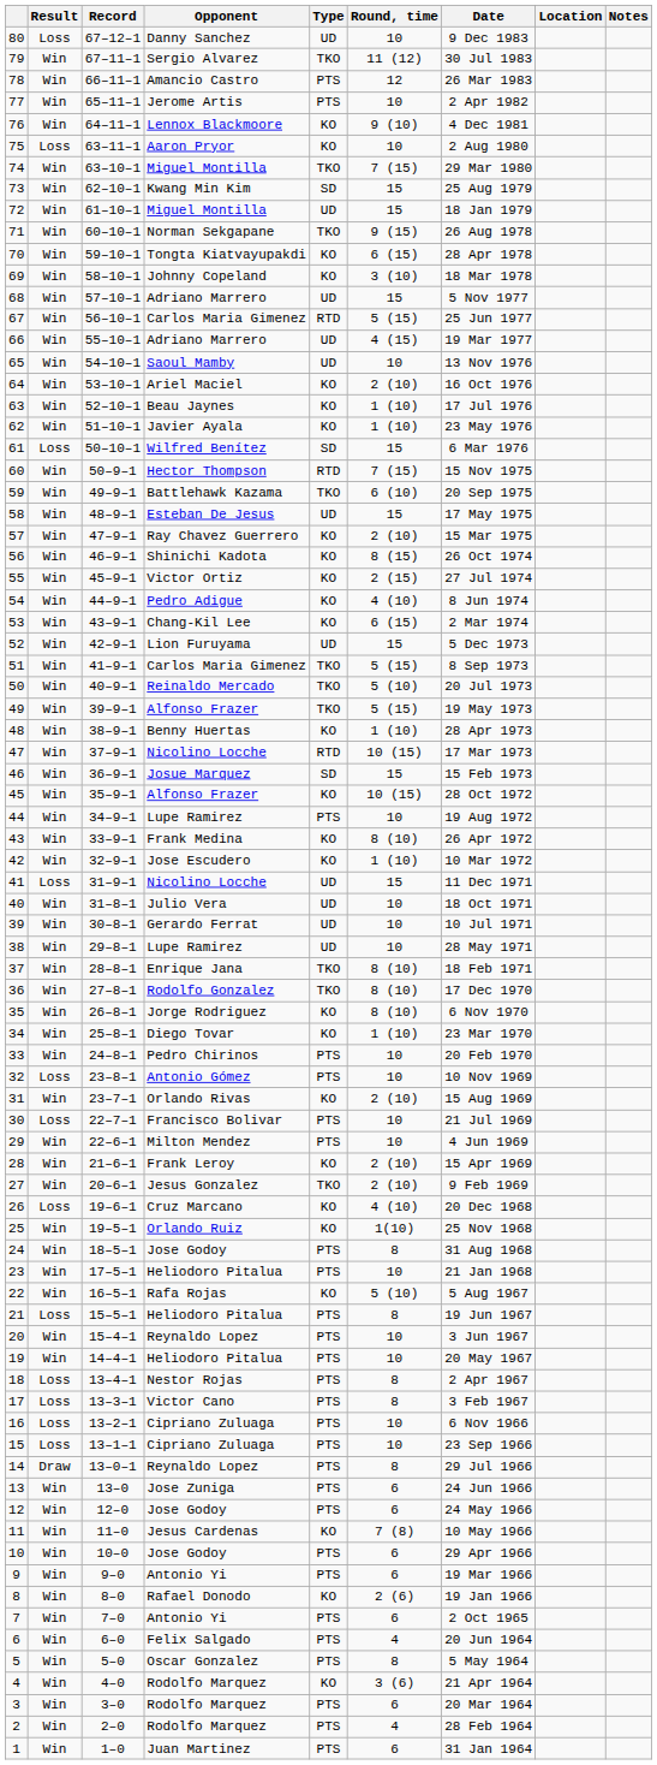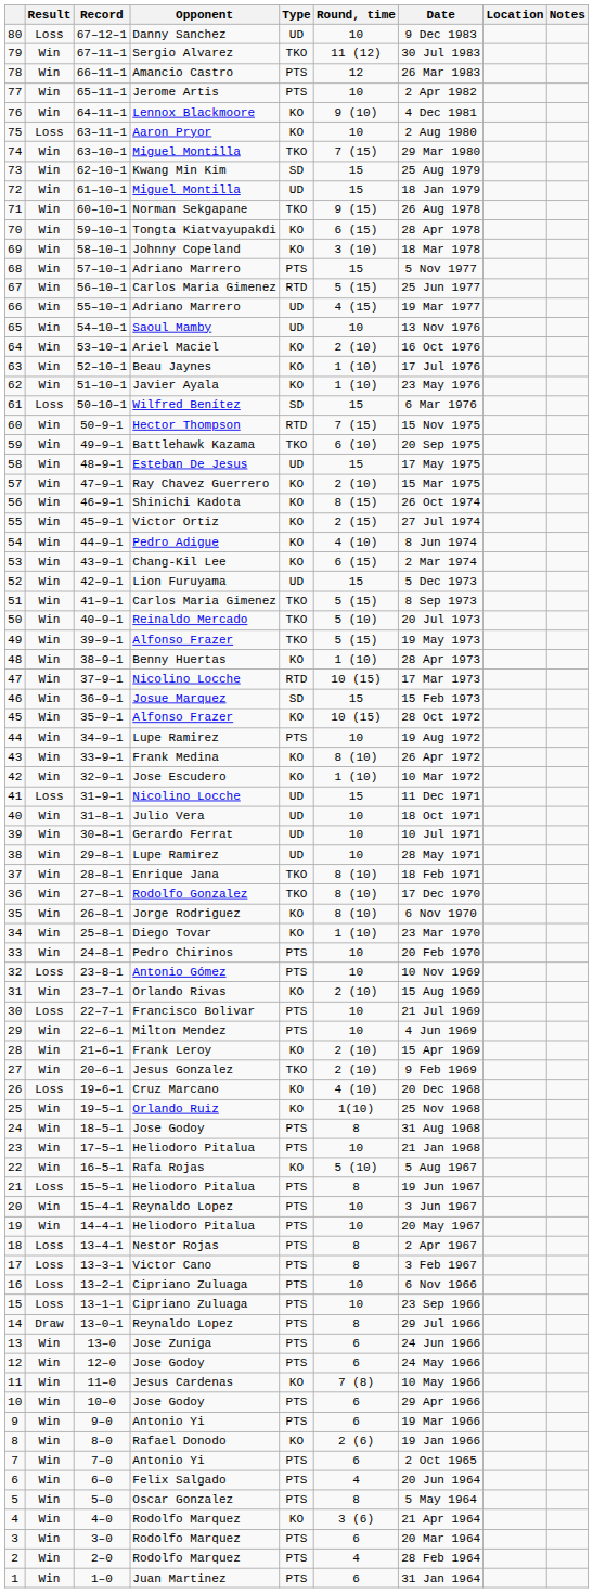68 | Type: UD -> PTS
